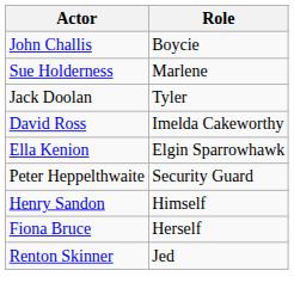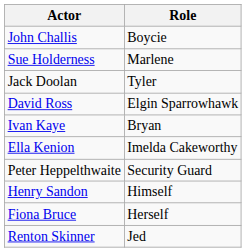David Ross | Role: Imelda Cakeworthy -> Elgin Sparrowhawk
+ row: Ivan Kaye | Bryan
Ella Kenion | Role: Elgin Sparrowhawk -> Imelda Cakeworthy
